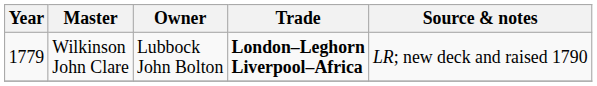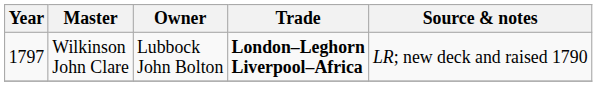Wilkinson John Clare | Year: 1779 -> 1797
